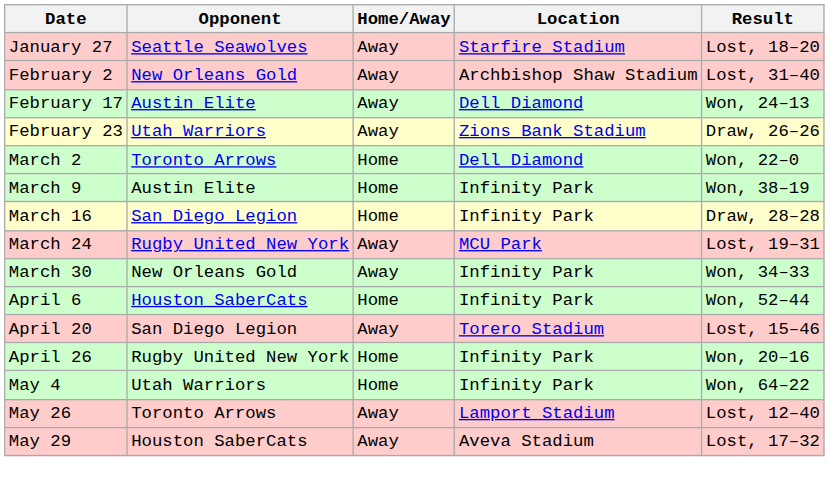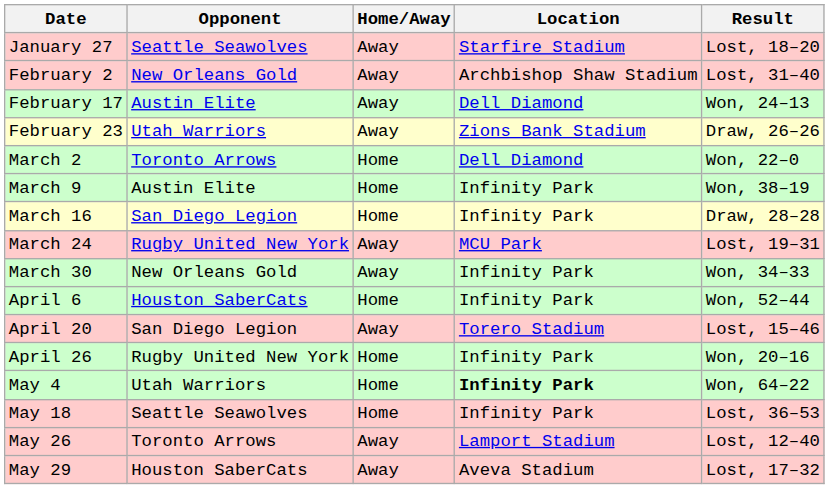May 4 | Location: normal -> bold
+ row: May 18 | Seattle Seawolves | Home | Infinity Park | Lost, 36–53
